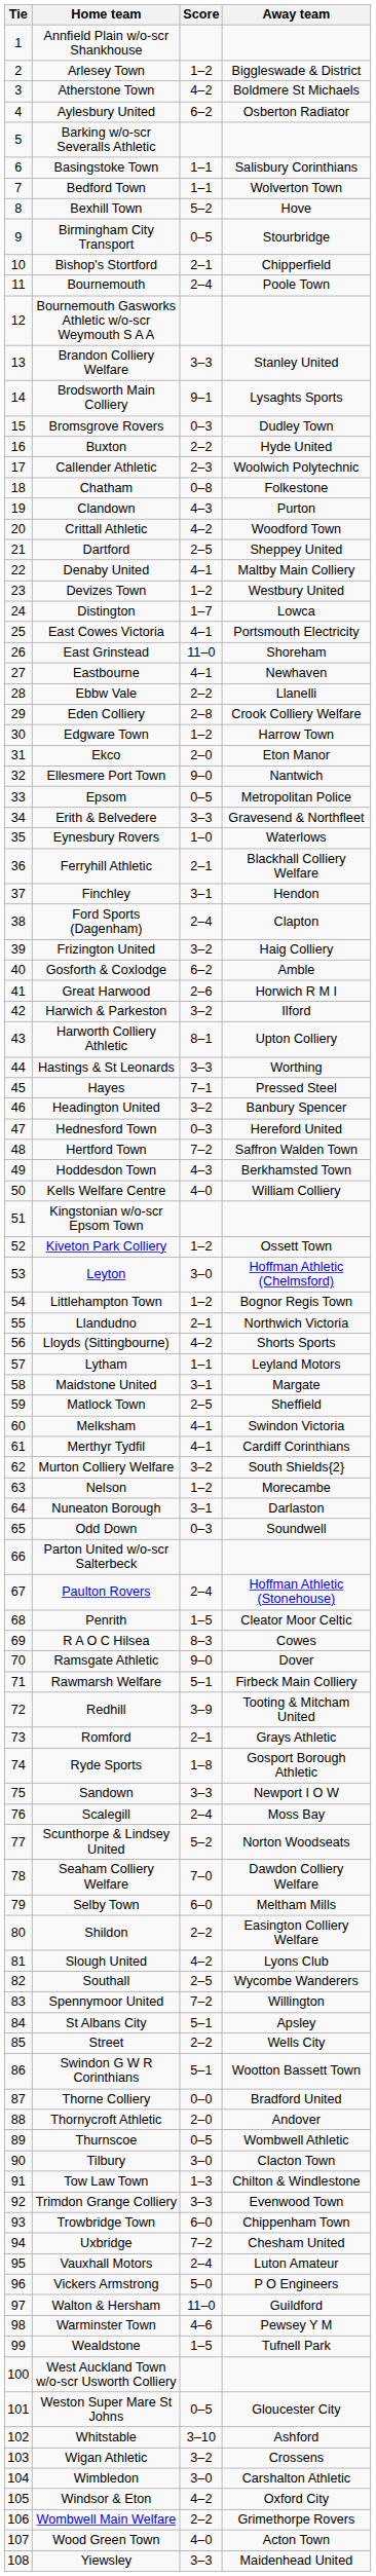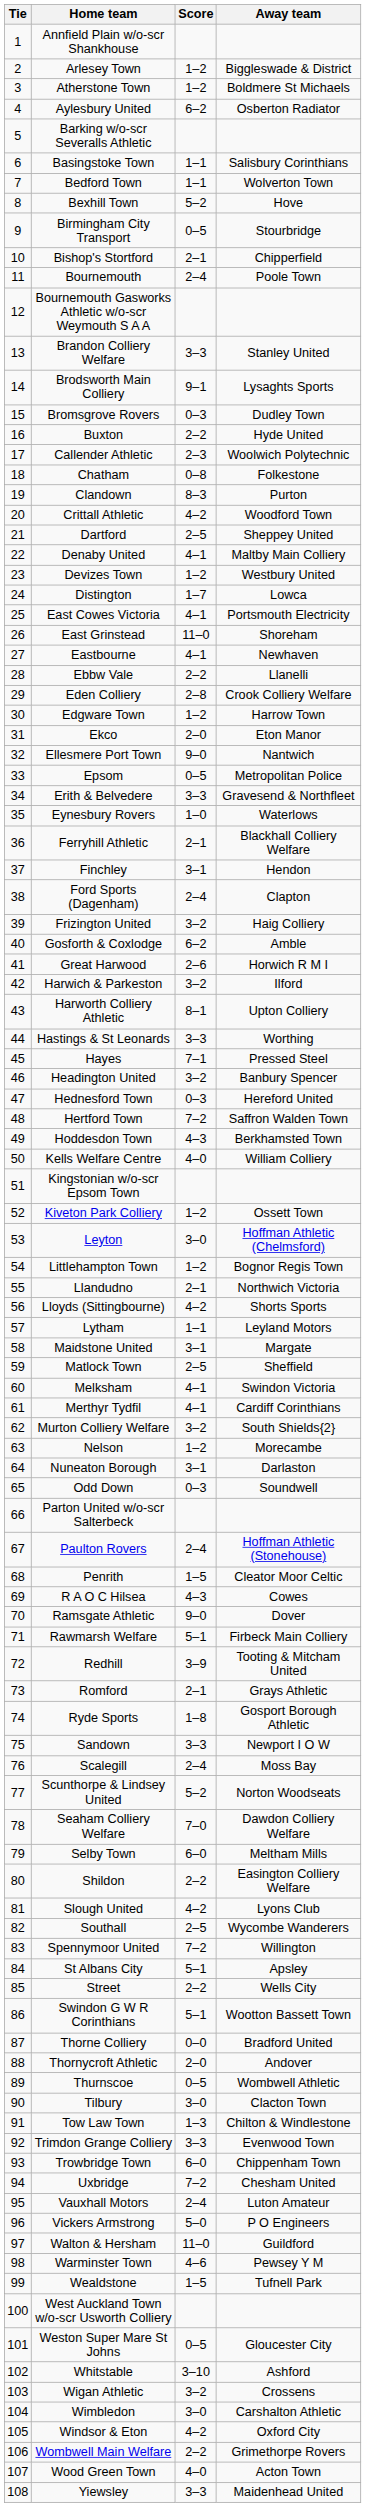Atherstone Town | Score: 4–2 -> 1–2
Clandown | Score: 4–3 -> 8–3
R A O C Hilsea | Score: 8–3 -> 4–3
